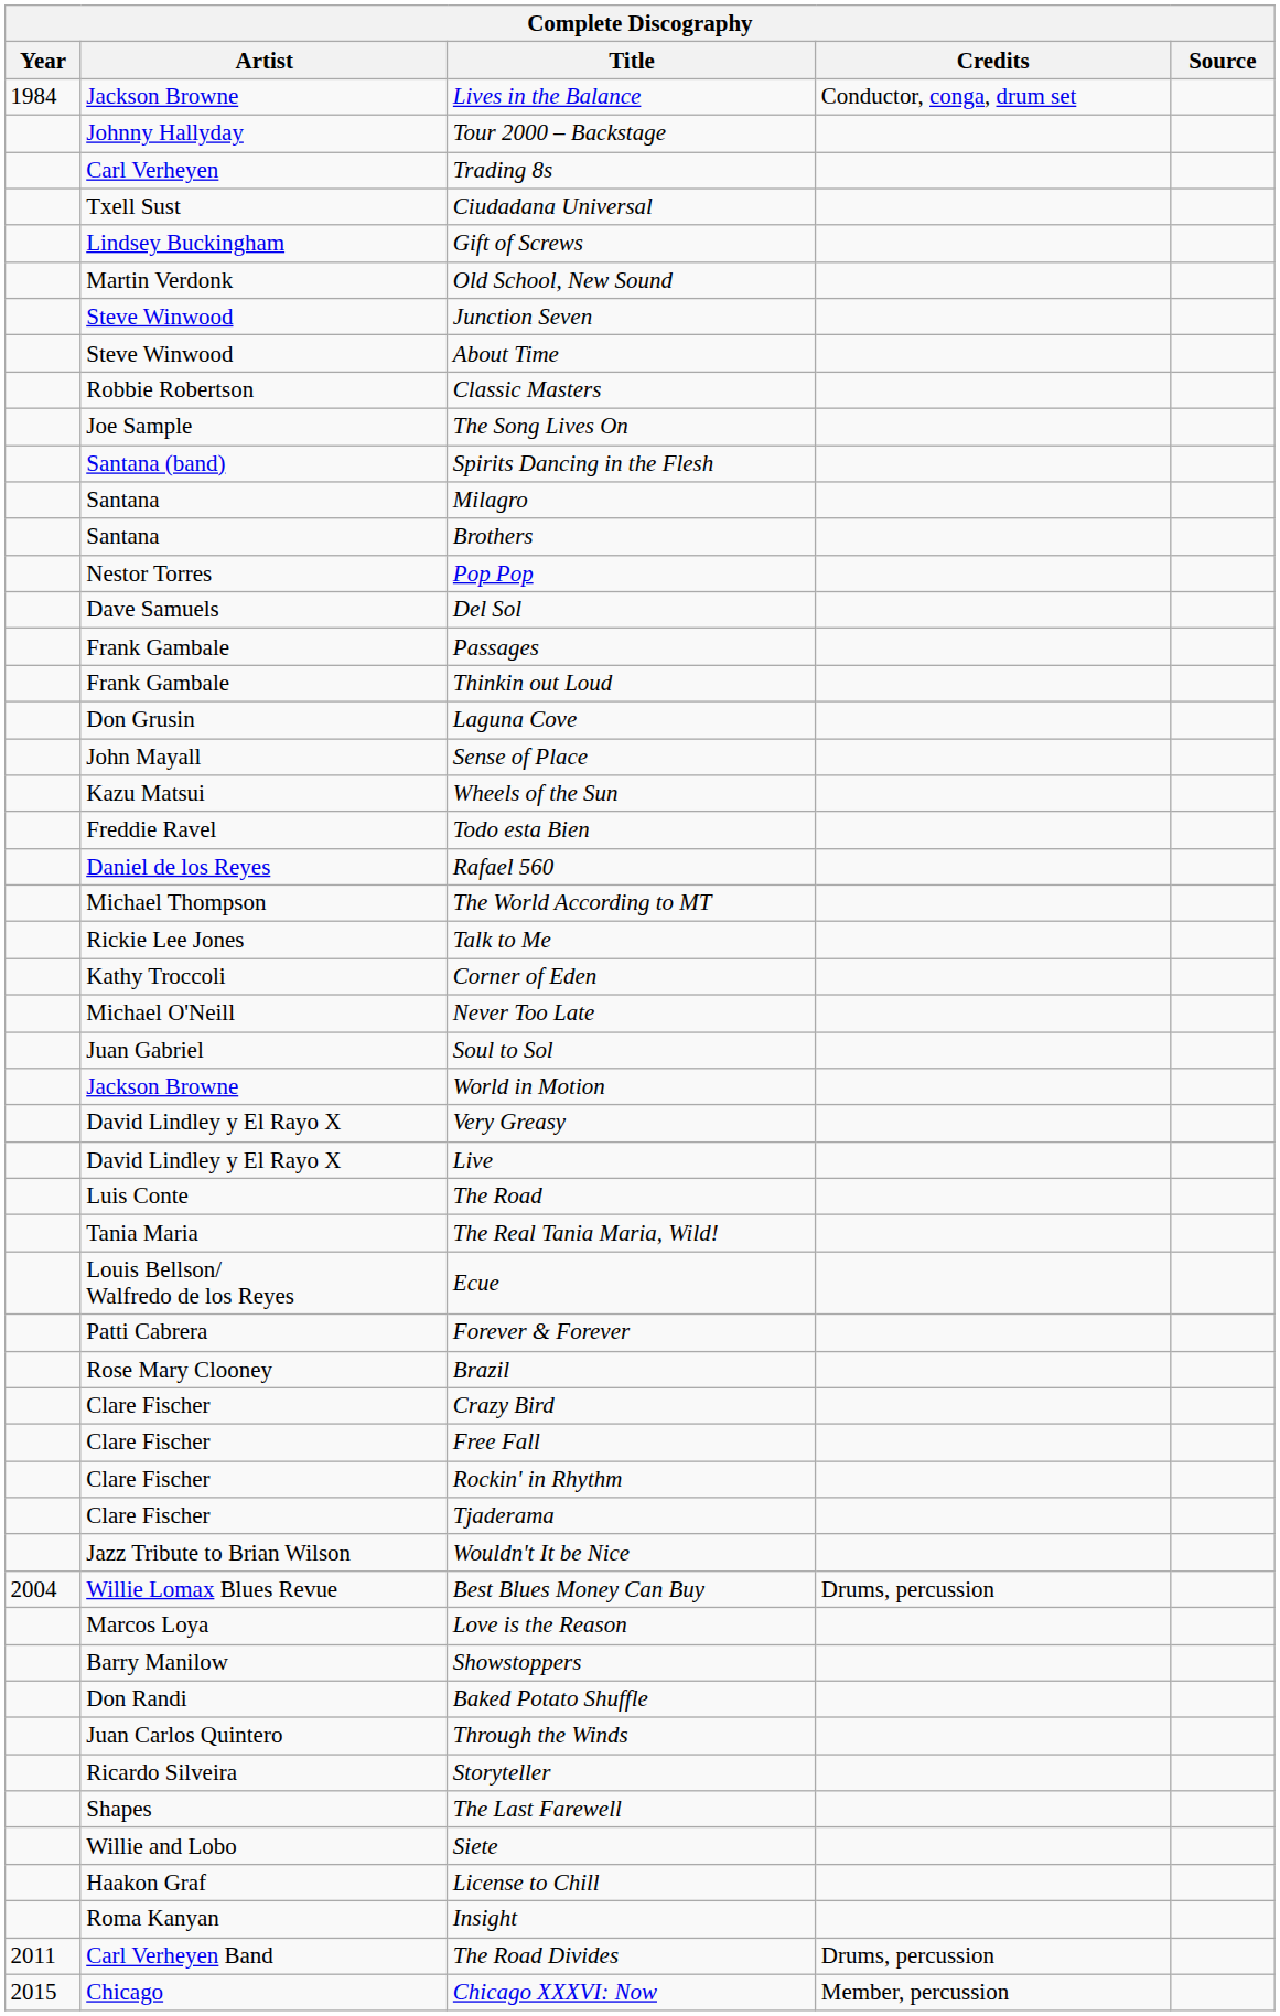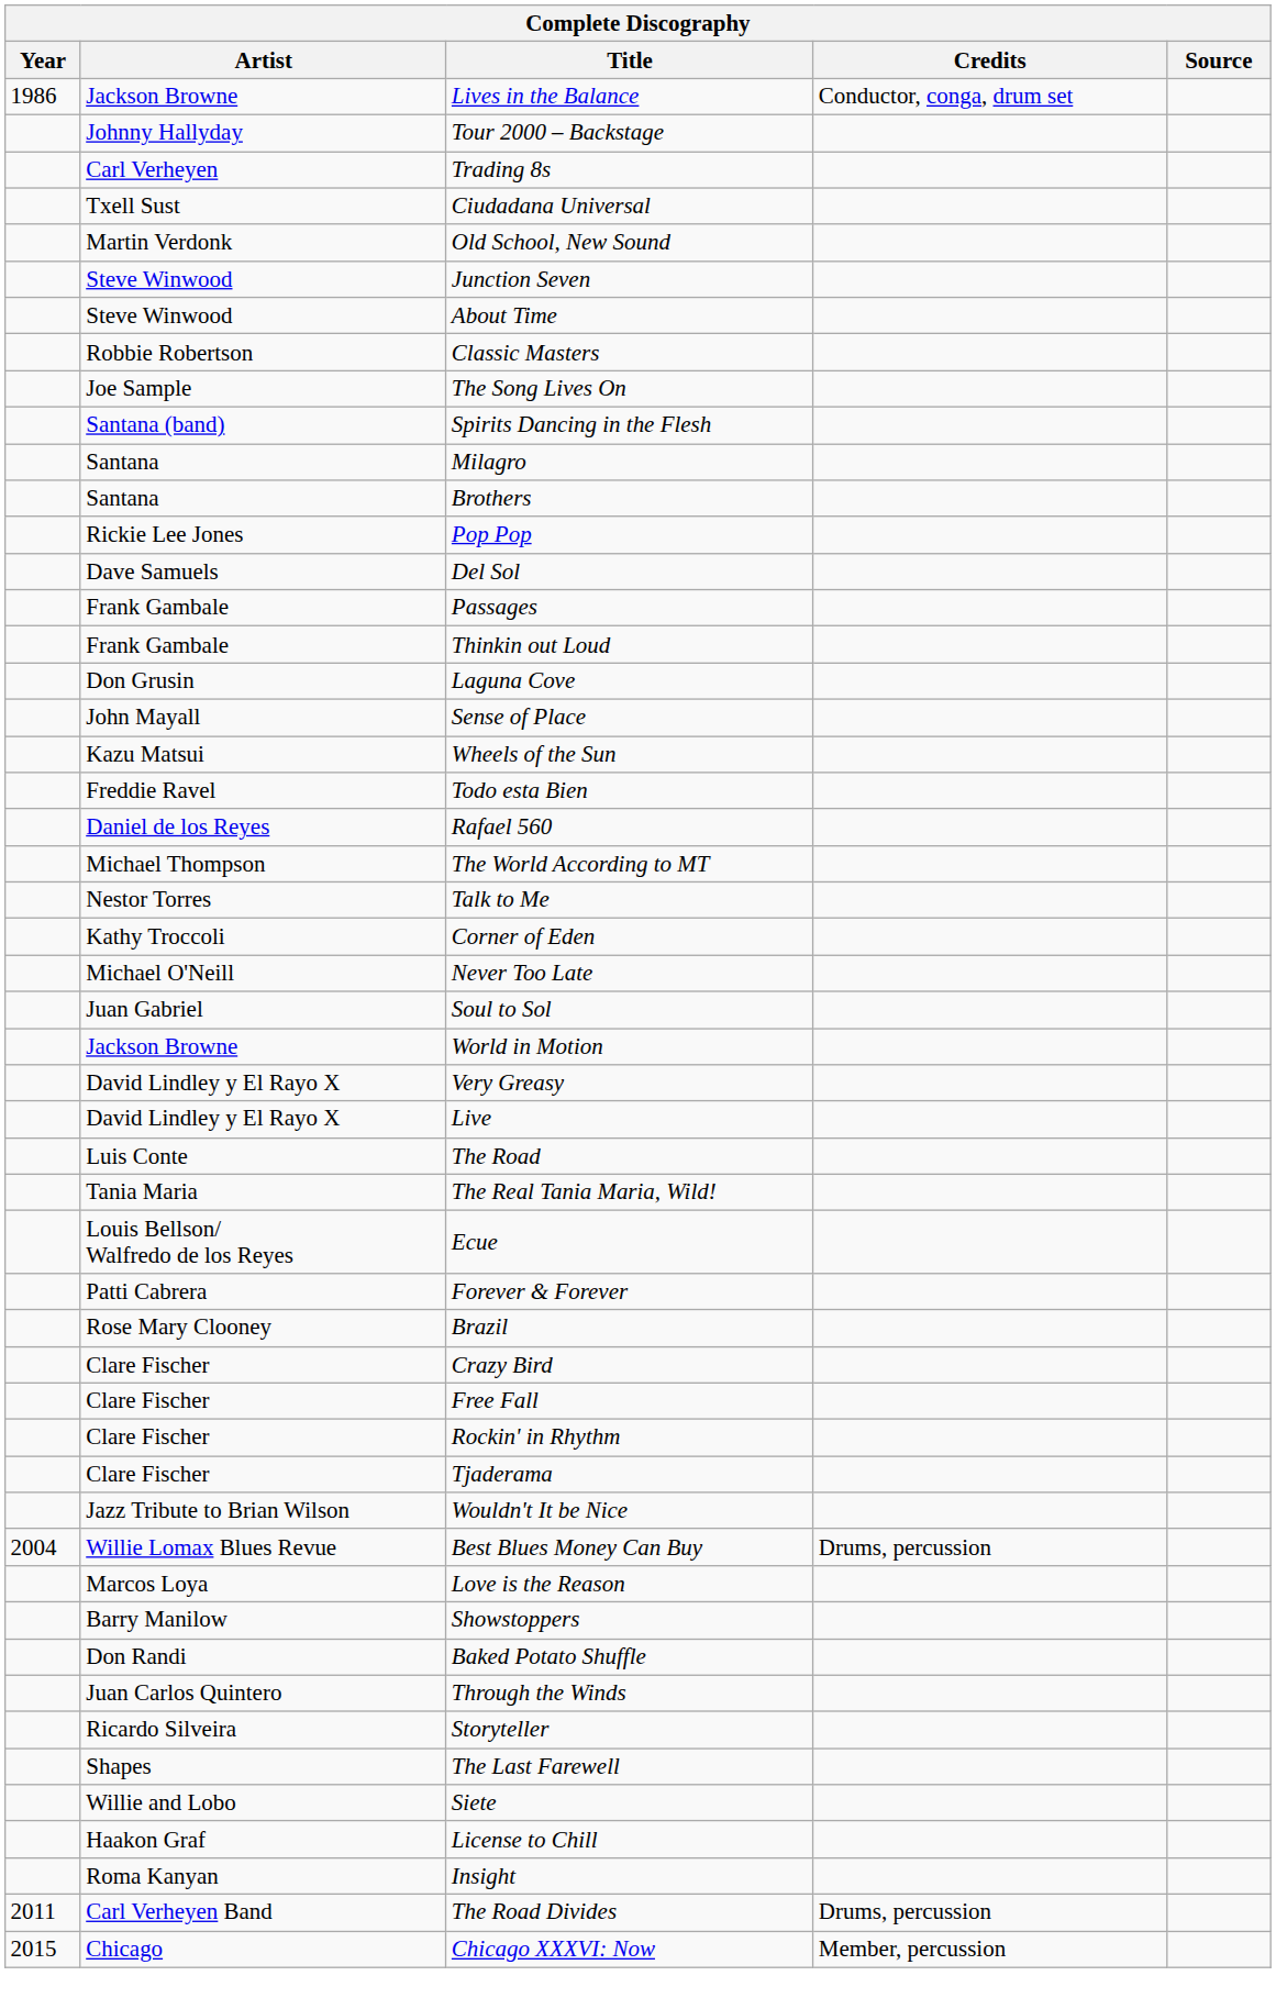Lives in the Balance | Year: 1984 -> 1986
- row: Lindsey Buckingham | Gift of Screws
Pop Pop | Artist: Nestor Torres -> Rickie Lee Jones
Talk to Me | Artist: Rickie Lee Jones -> Nestor Torres
